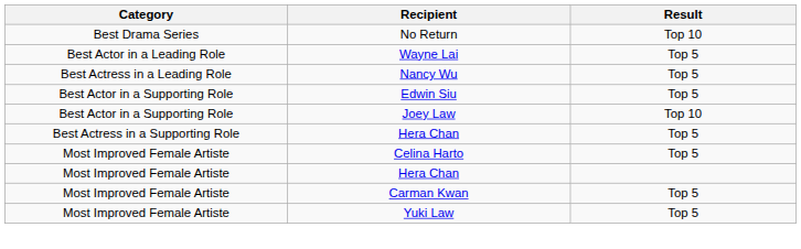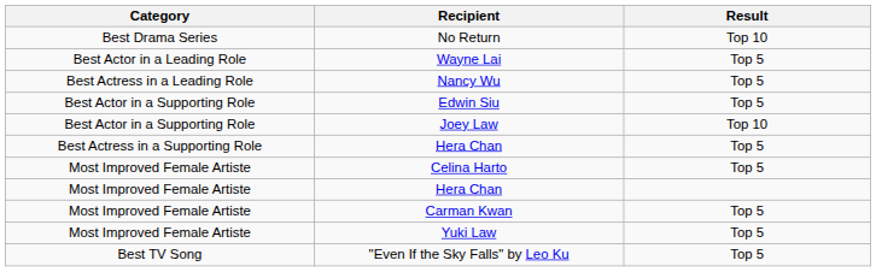+ row: Best TV Song | "Even If the Sky Falls" by Leo Ku | Top 5
